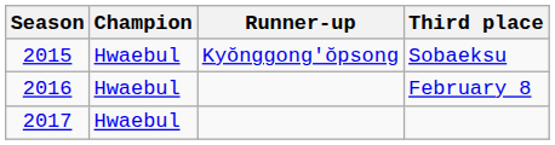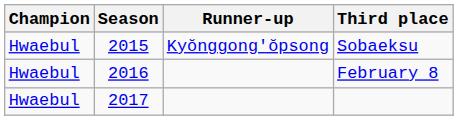columns swapped: Season <-> Champion
